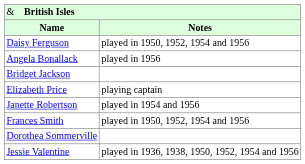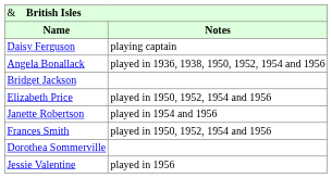Daisy Ferguson | column 2: played in 1950, 1952, 1954 and 1956 -> playing captain
Angela Bonallack | column 2: played in 1956 -> played in 1936, 1938, 1950, 1952, 1954 and 1956
Elizabeth Price | column 2: playing captain -> played in 1950, 1952, 1954 and 1956
Jessie Valentine | column 2: played in 1936, 1938, 1950, 1952, 1954 and 1956 -> played in 1956
